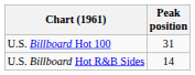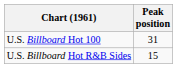U.S. Billboard Hot R&B Sides | Peak position: 14 -> 15
